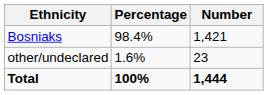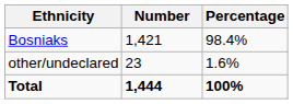columns swapped: Number <-> Percentage
